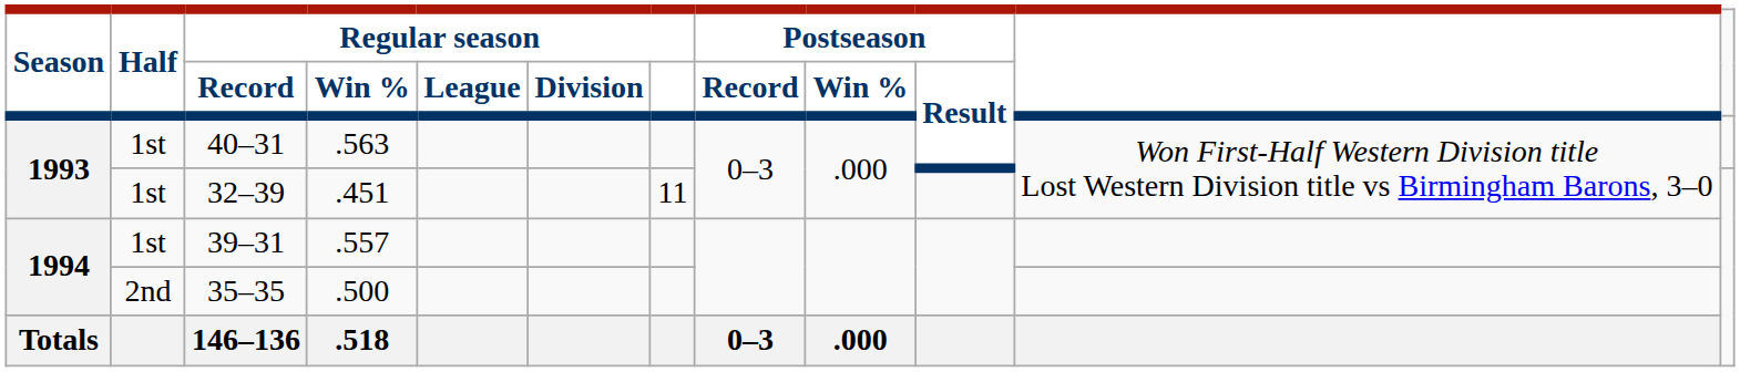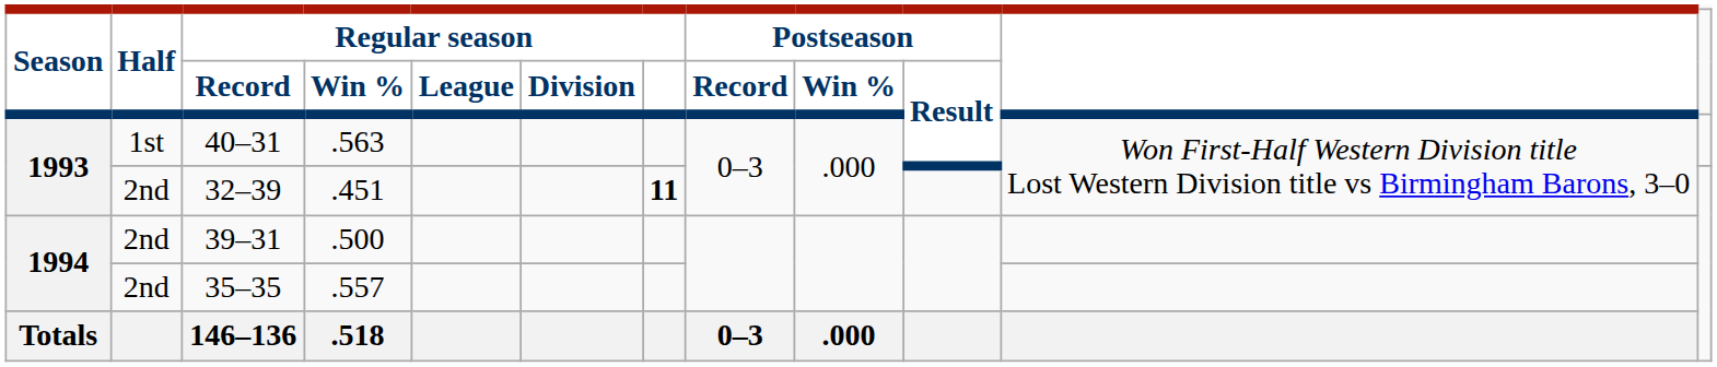32–39 | Half: 1st -> 2nd
32–39 | Regular season: normal -> bold
39–31 | Half: 1st -> 2nd
39–31 | Regular season / Win %: .557 -> .500
35–35 | Regular season / Win %: .500 -> .557
